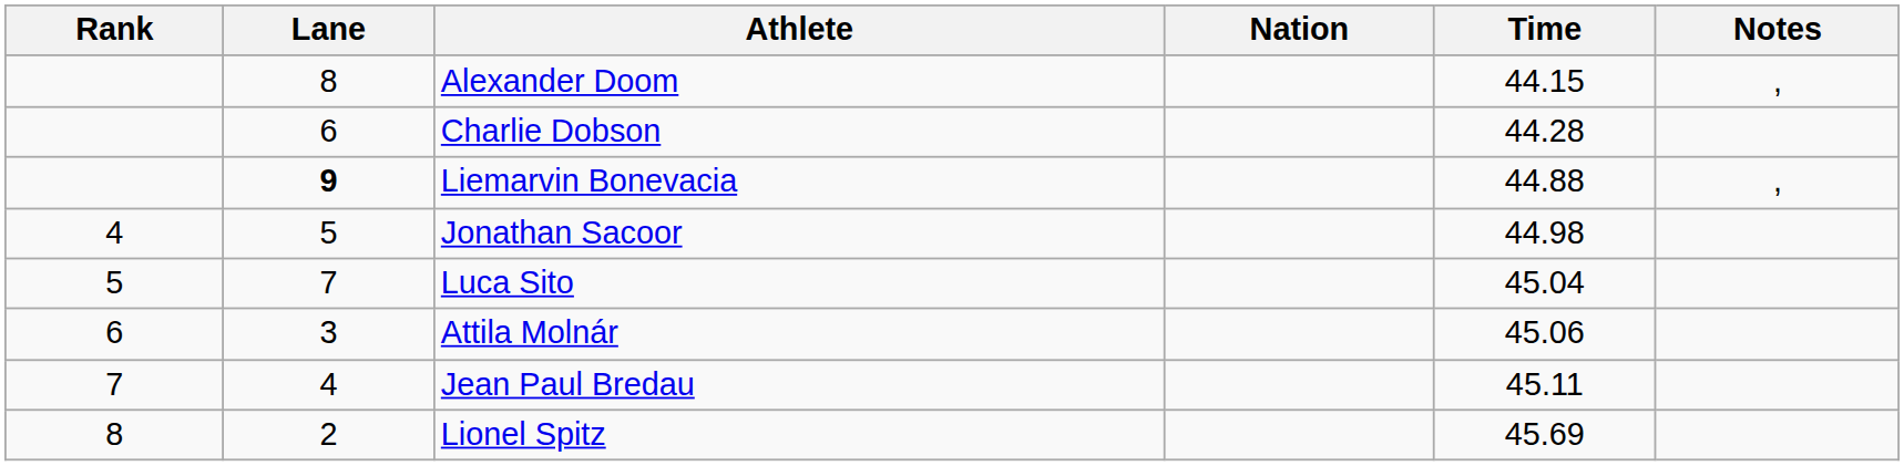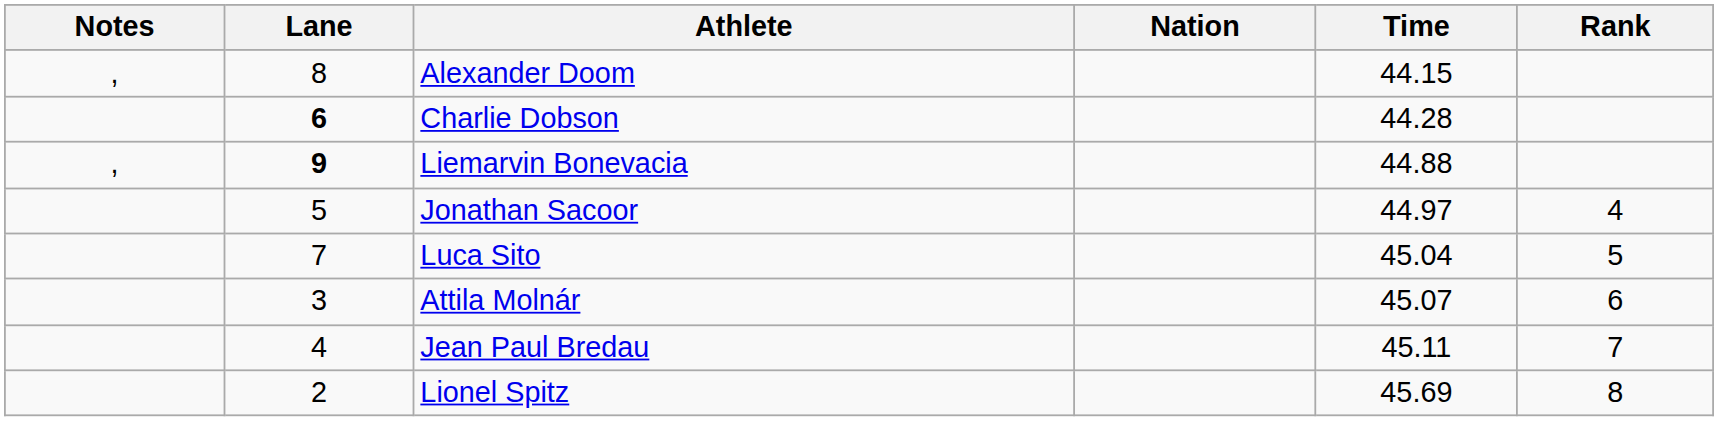columns swapped: Rank <-> Notes
Charlie Dobson | Lane: normal -> bold
Jonathan Sacoor | Time: 44.98 -> 44.97
Attila Molnár | Time: 45.06 -> 45.07
